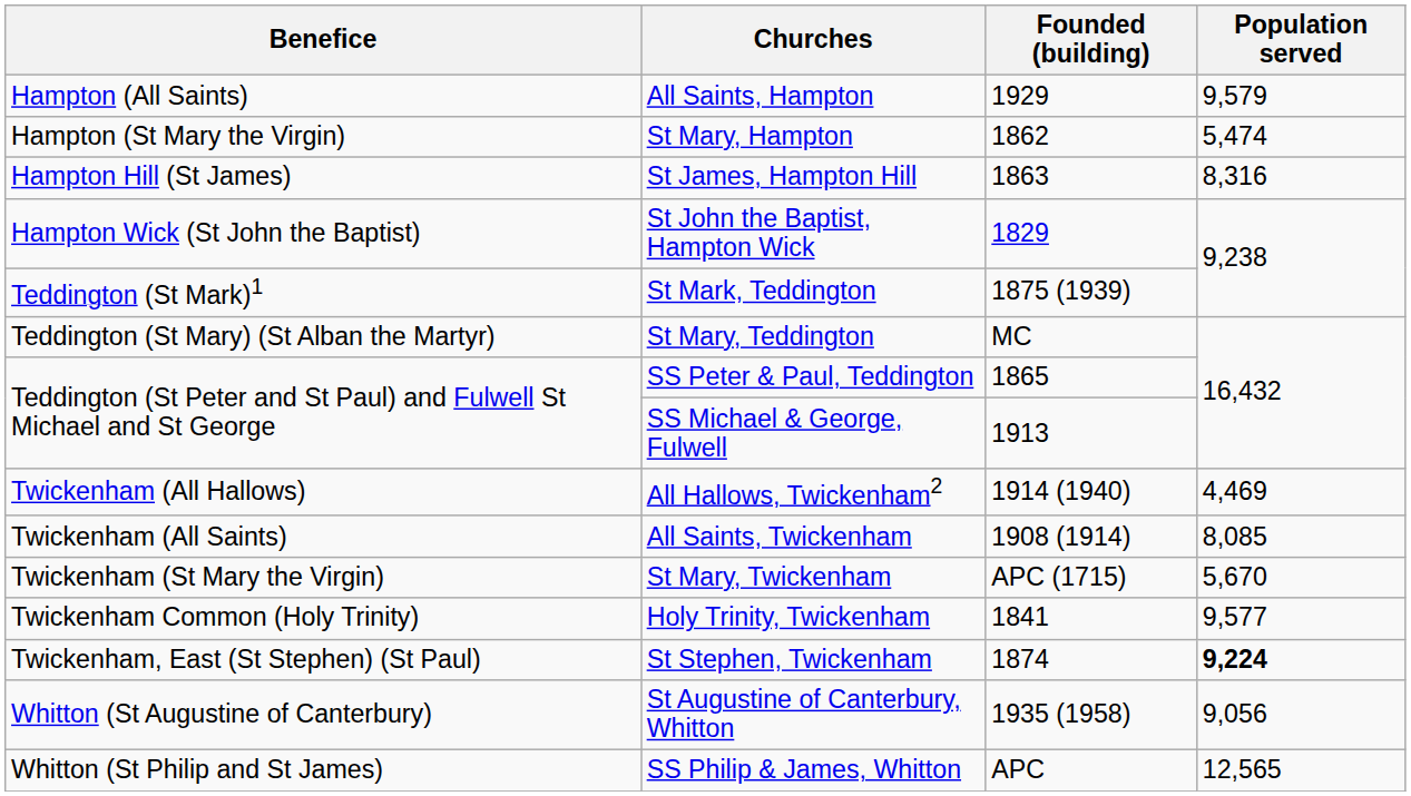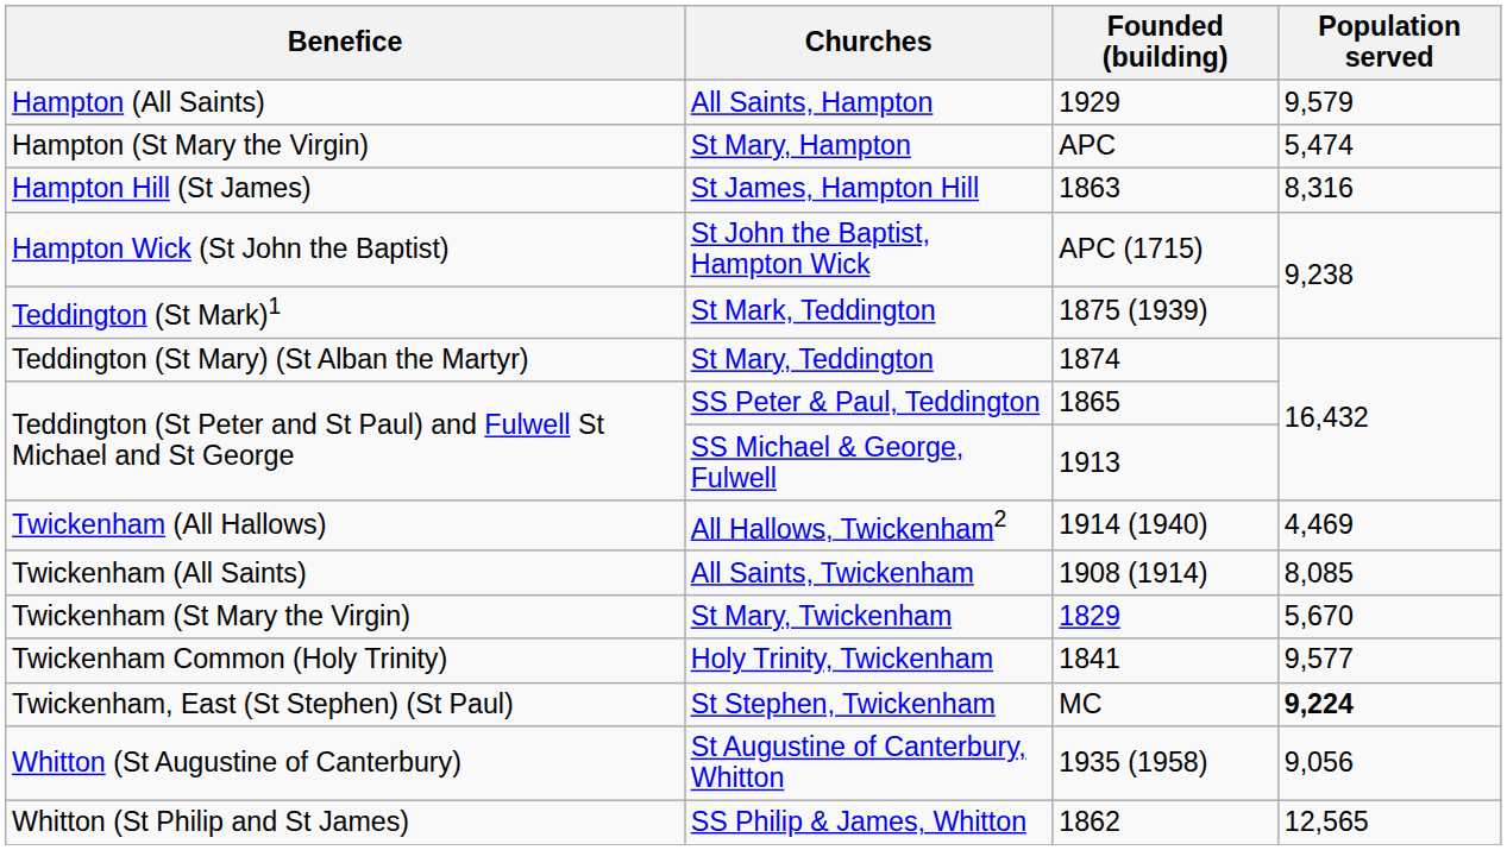St Mary, Hampton | Founded (building): 1862 -> APC
St John the Baptist, Hampton Wick | Founded (building): 1829 -> APC (1715)
St Mary, Teddington | Founded (building): MC -> 1874
St Mary, Twickenham | Founded (building): APC (1715) -> 1829
St Stephen, Twickenham | Founded (building): 1874 -> MC
SS Philip & James, Whitton | Founded (building): APC -> 1862
